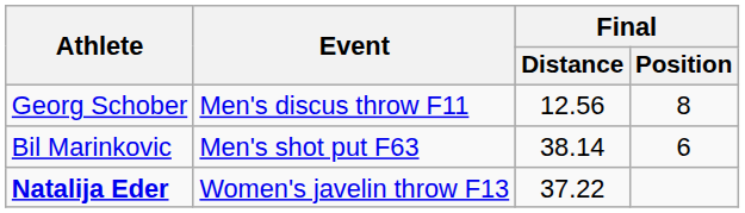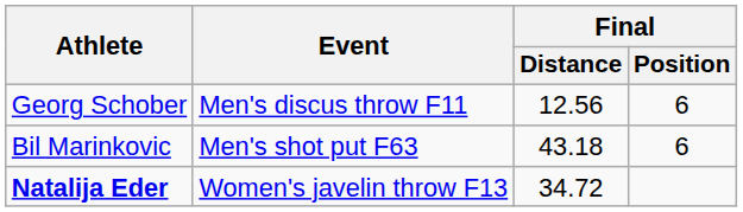Georg Schober | Final / Position: 8 -> 6
Bil Marinkovic | Final / Distance: 38.14 -> 43.18
Natalija Eder | Final / Distance: 37.22 -> 34.72
